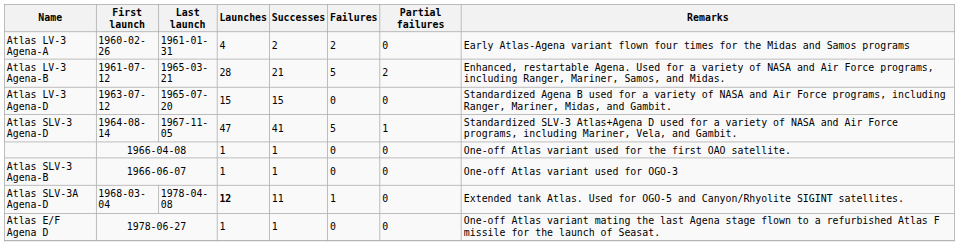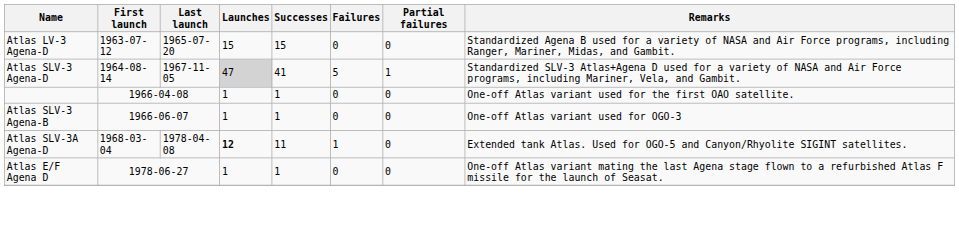- row: Atlas LV-3 Agena-A | 1960-02-26 | 1961-01-31 | 4 | 2 | 2 | 0 | Early Atlas-Agena variant flown four times for the Midas and Samos programs
- row: Atlas LV-3 Agena-B | 1961-07-12 | 1965-03-21 | 28 | 21 | 5 | 2 | Enhanced, restartable Agena. Used for a variety of NASA and Air Force programs, including Ranger, Mariner, Samos, and Midas.
Atlas SLV-3 Agena-D | Launches: no background -> lightgrey background
